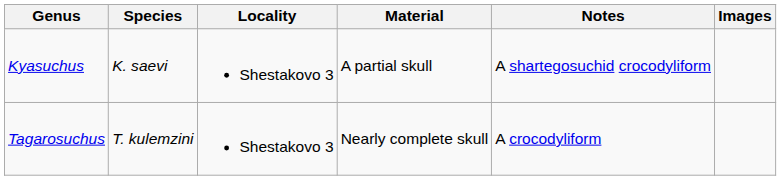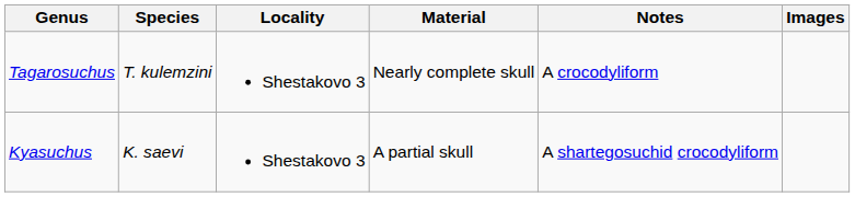rows swapped: Kyasuchus <-> Tagarosuchus
